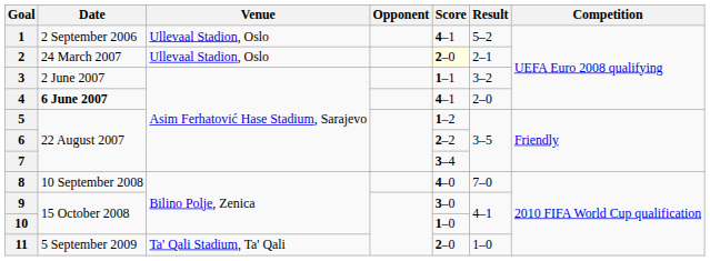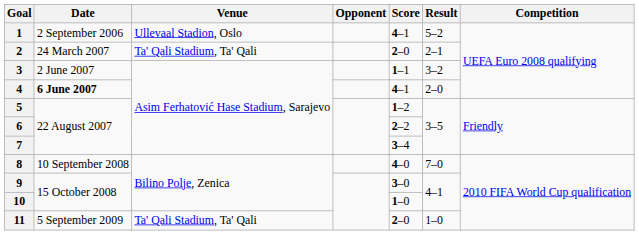2 | Venue: Ullevaal Stadion, Oslo -> Ta' Qali Stadium, Ta' Qali
2 | Score: lightyellow background -> no background
